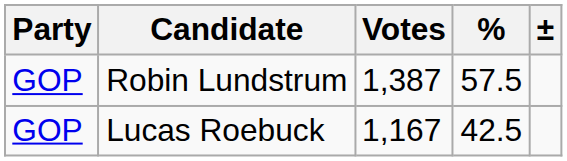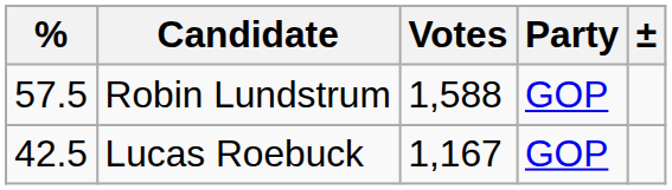columns swapped: Party <-> %
Robin Lundstrum | Votes: 1,387 -> 1,588
